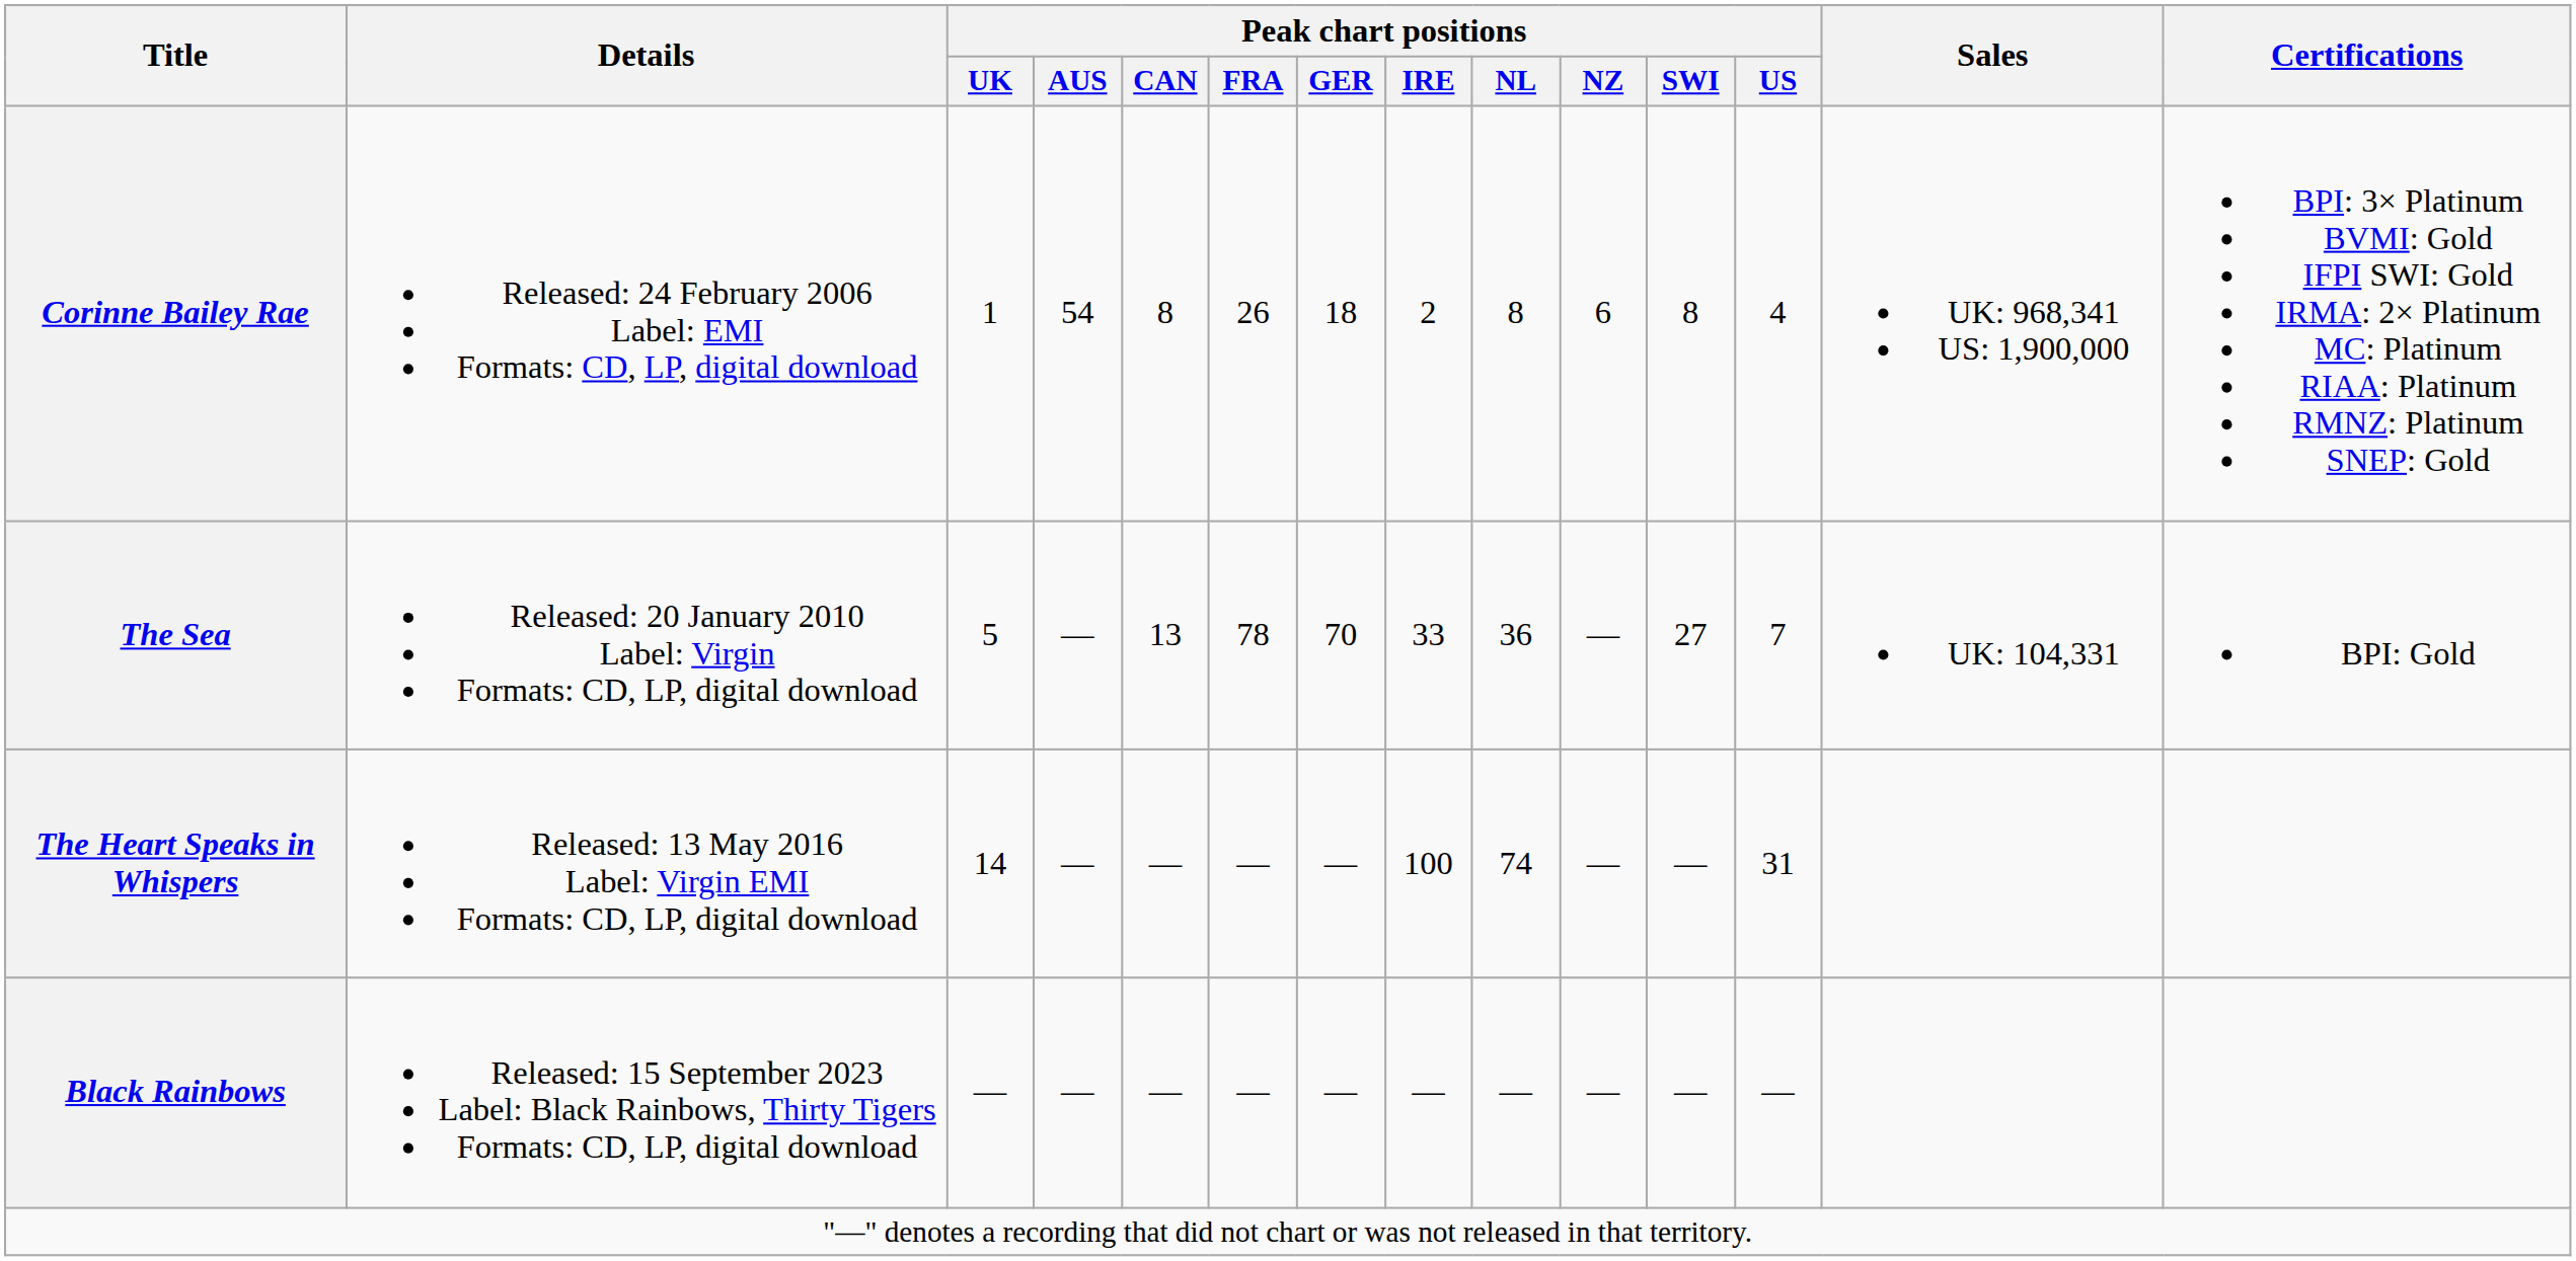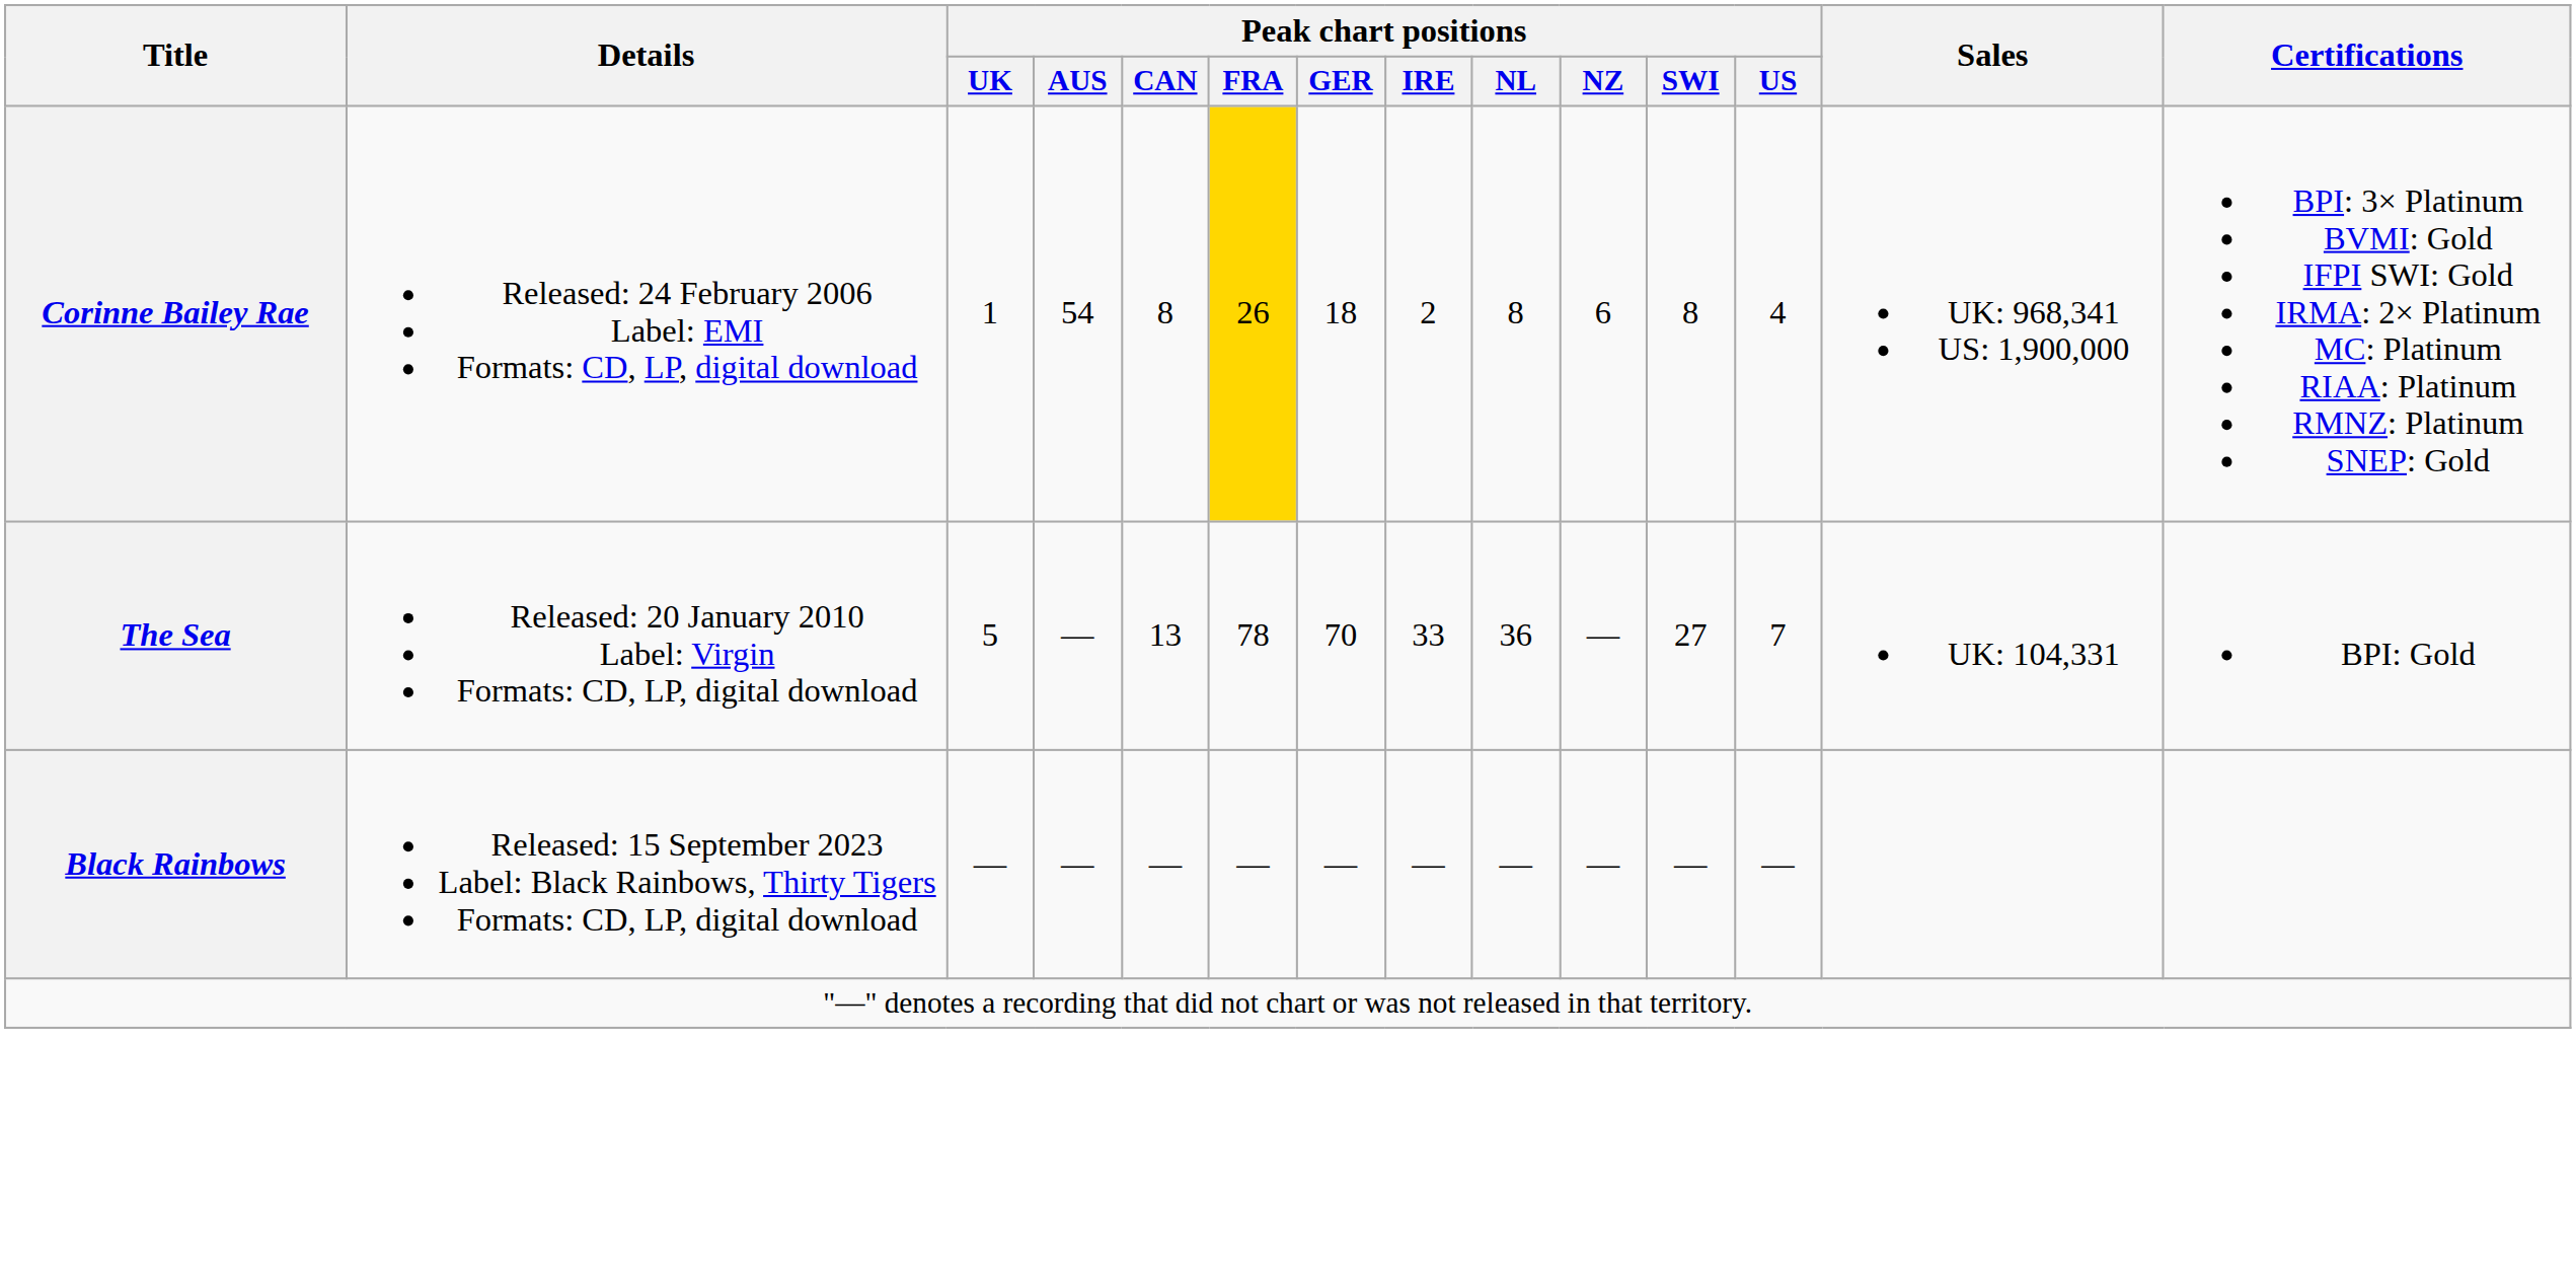Corinne Bailey Rae | Peak chart positions / FRA: no background -> gold background
- row: The Heart Speaks in Whispers | Released: 13 May 2016 Label: Virgin EMI Formats: CD, LP, digital download | 14 | — | — | — | — | 100 | 74 | — | — | 31
